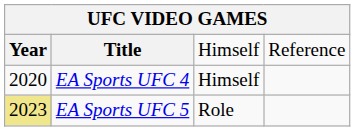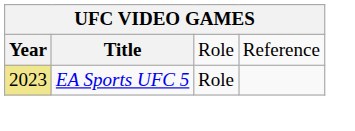Title | column 3: Himself -> Role
- row: 2020 | EA Sports UFC 4 | Himself
